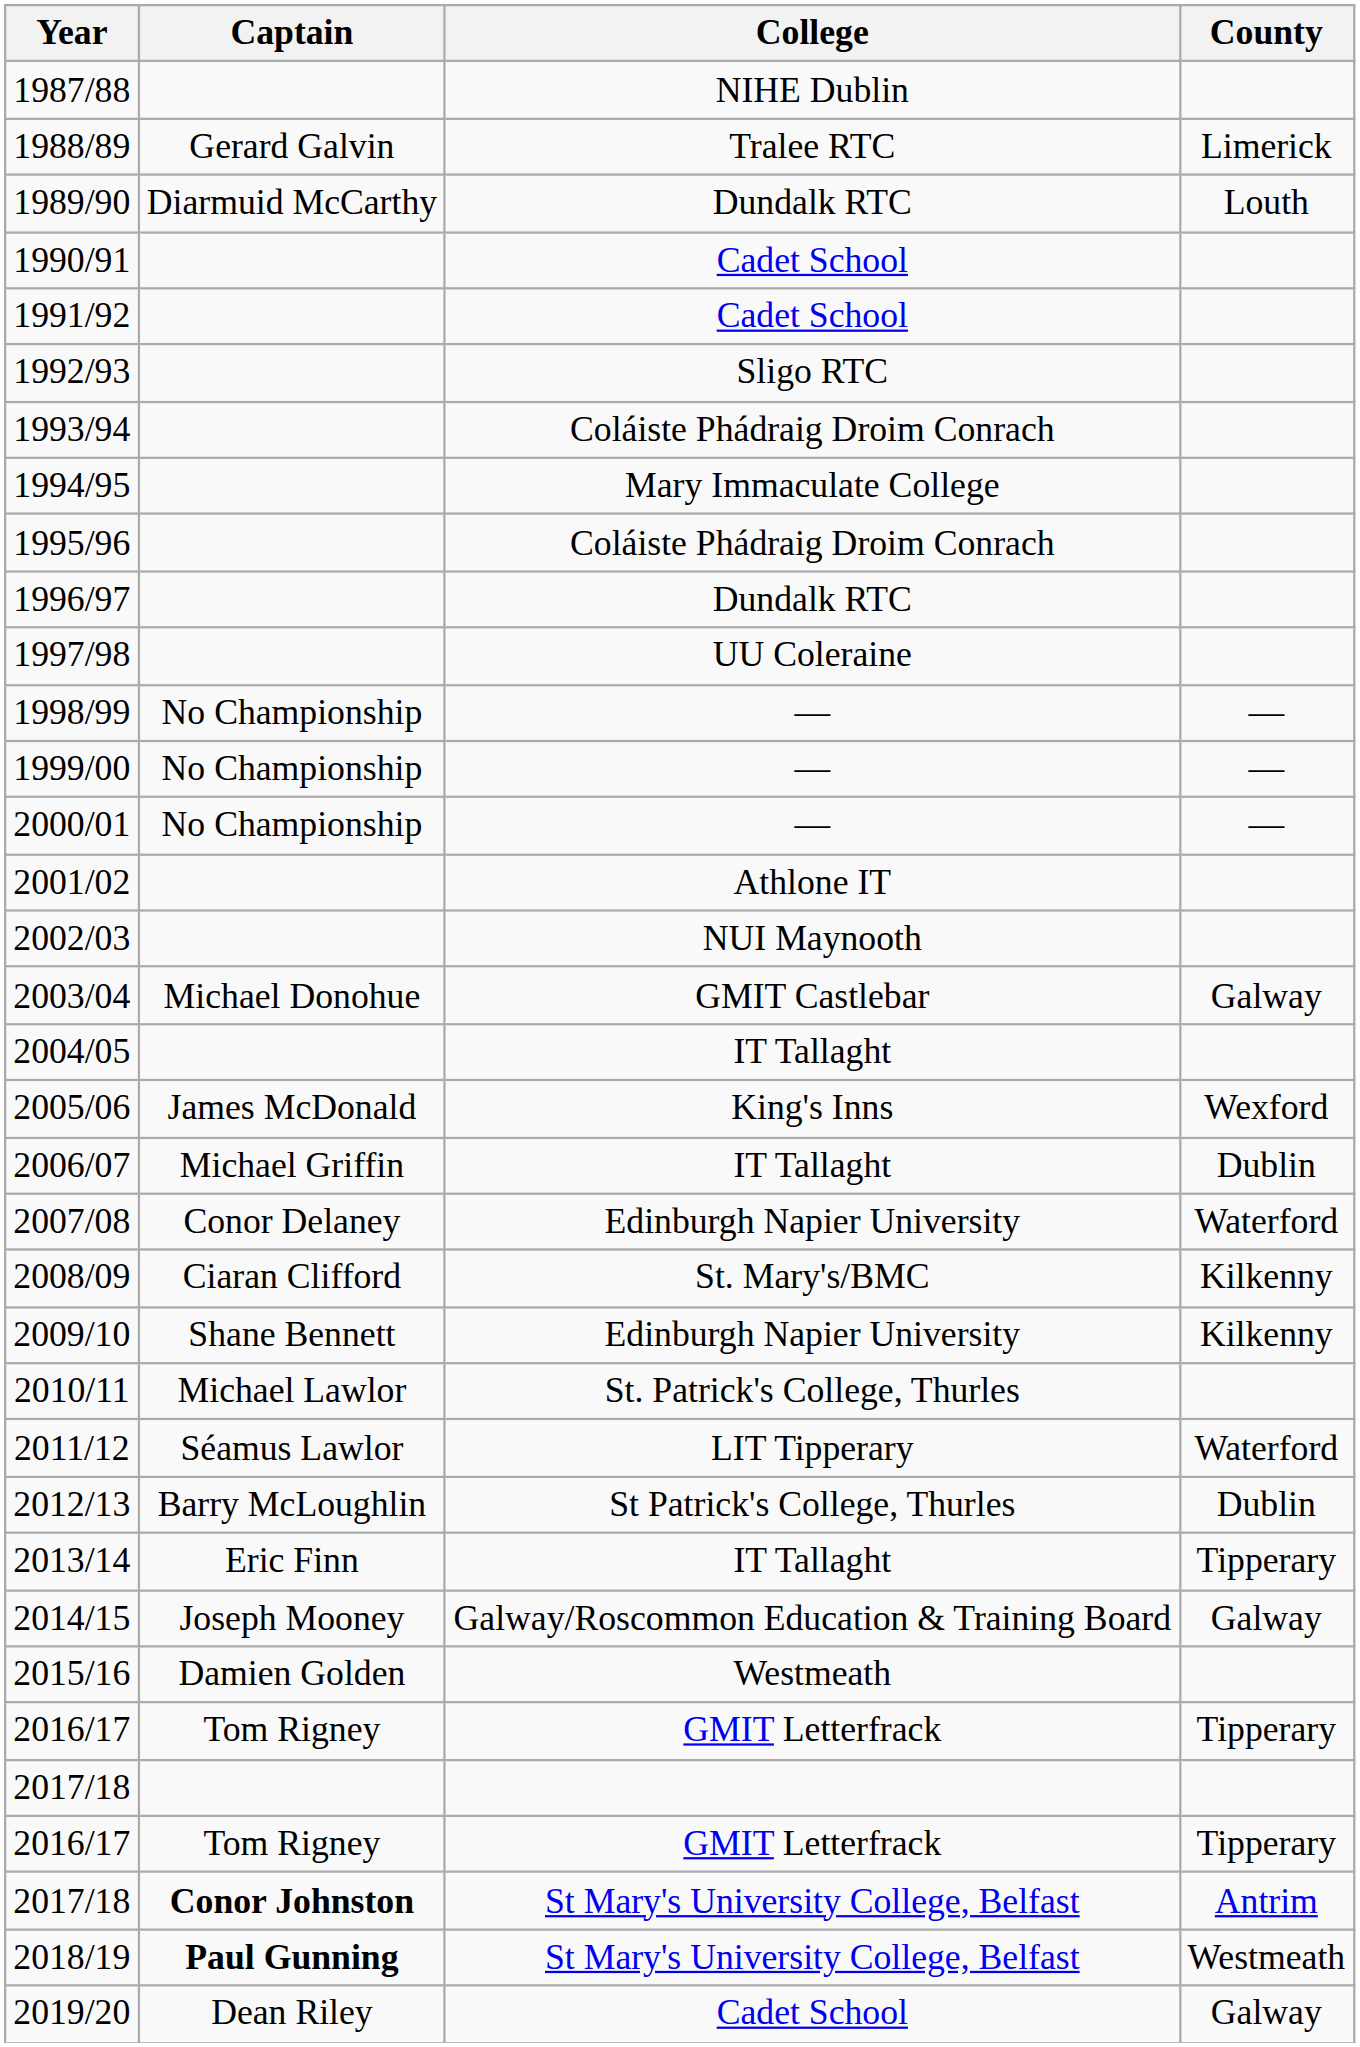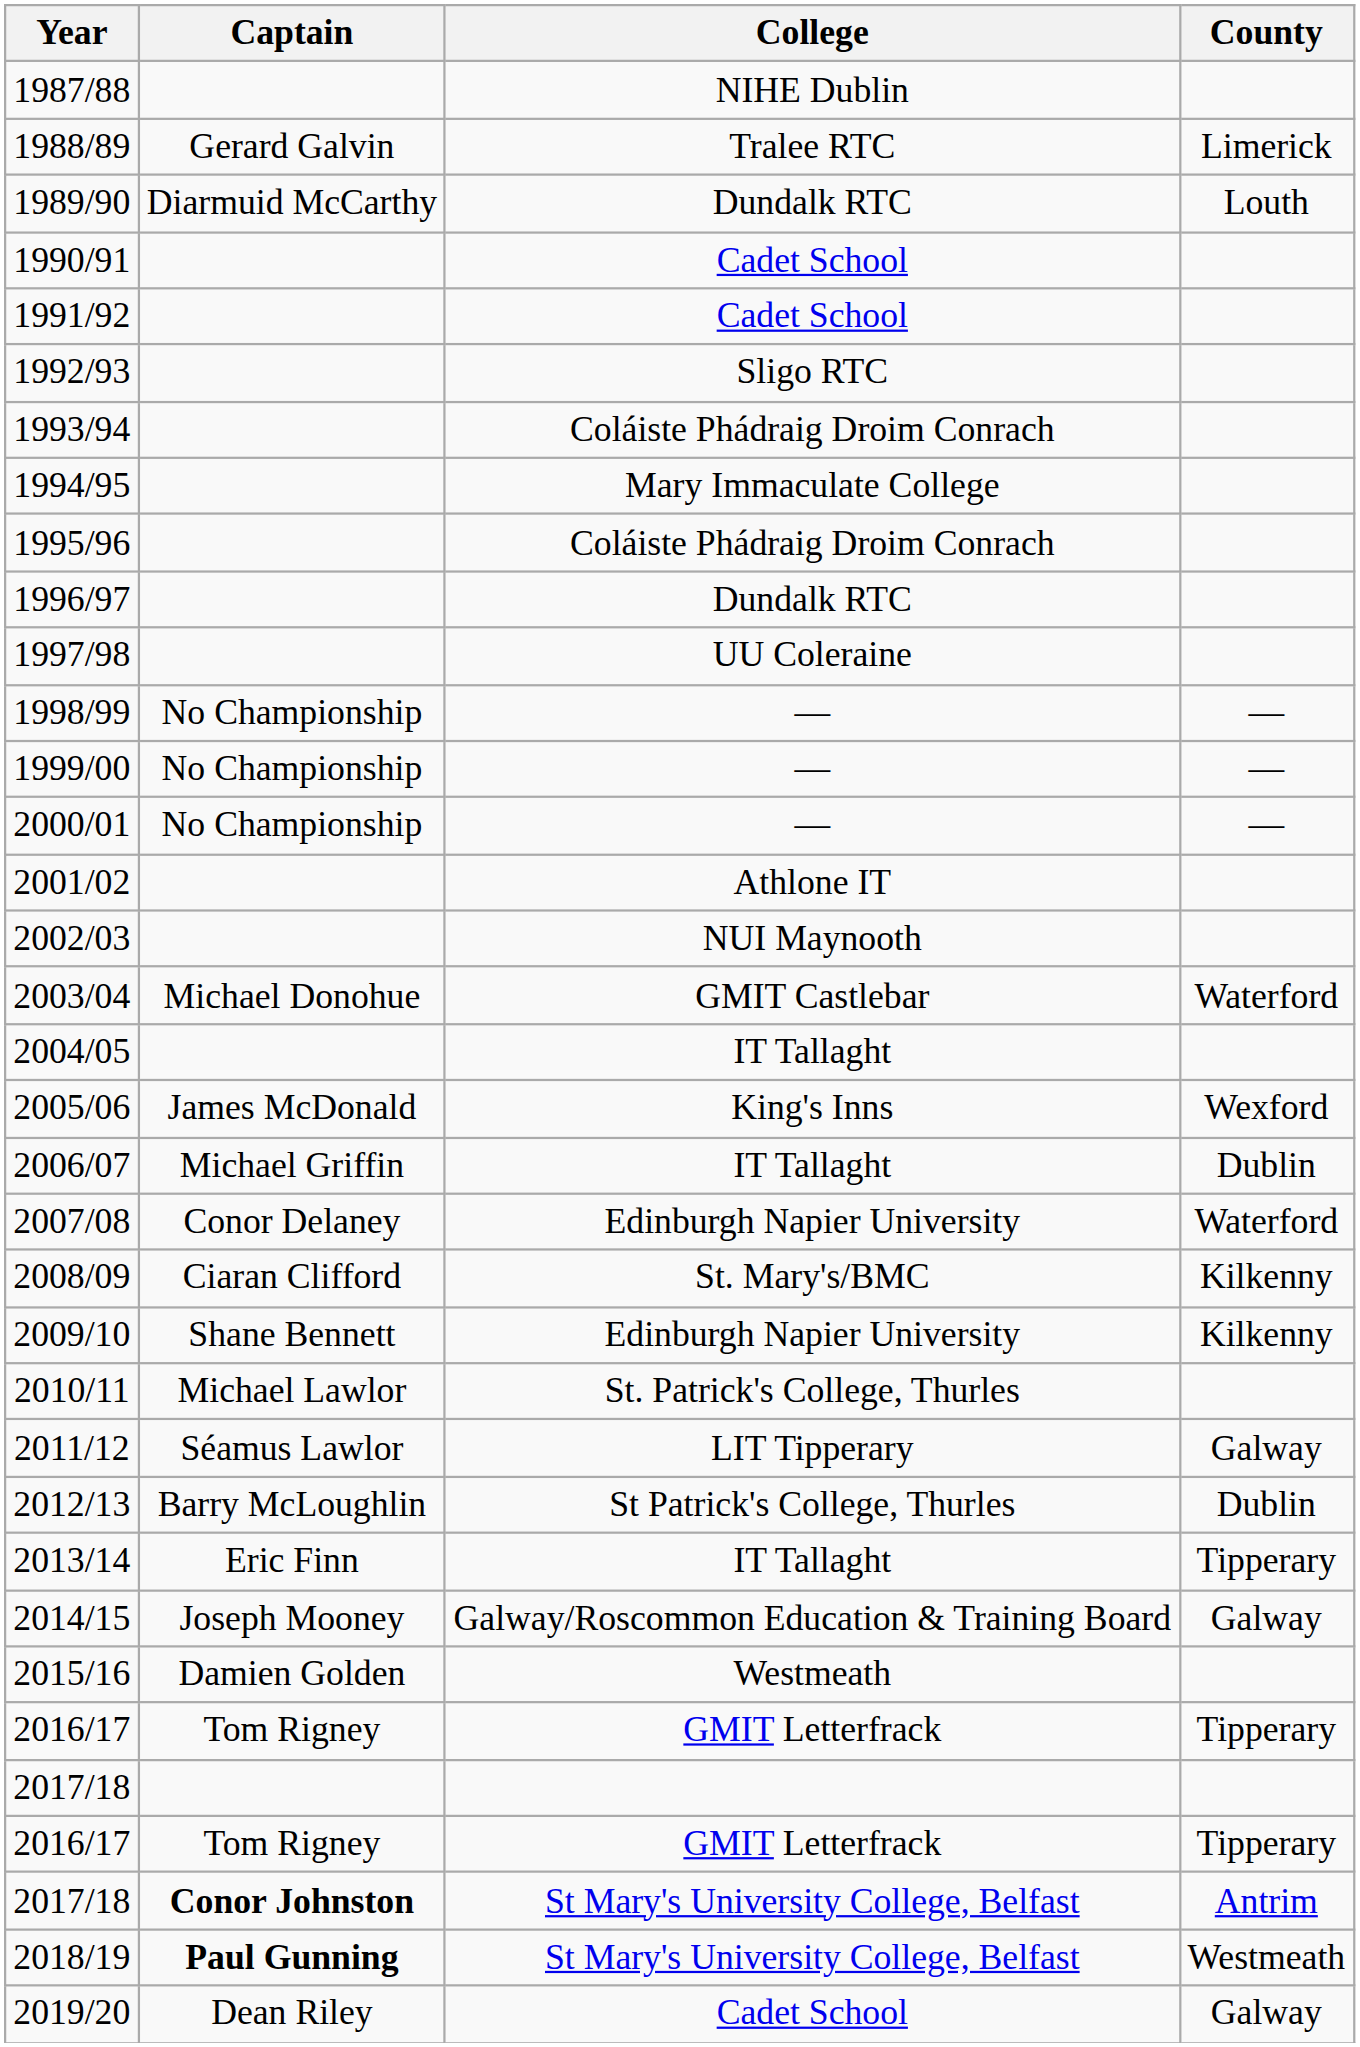2003/04 | County: Galway -> Waterford
2011/12 | County: Waterford -> Galway
